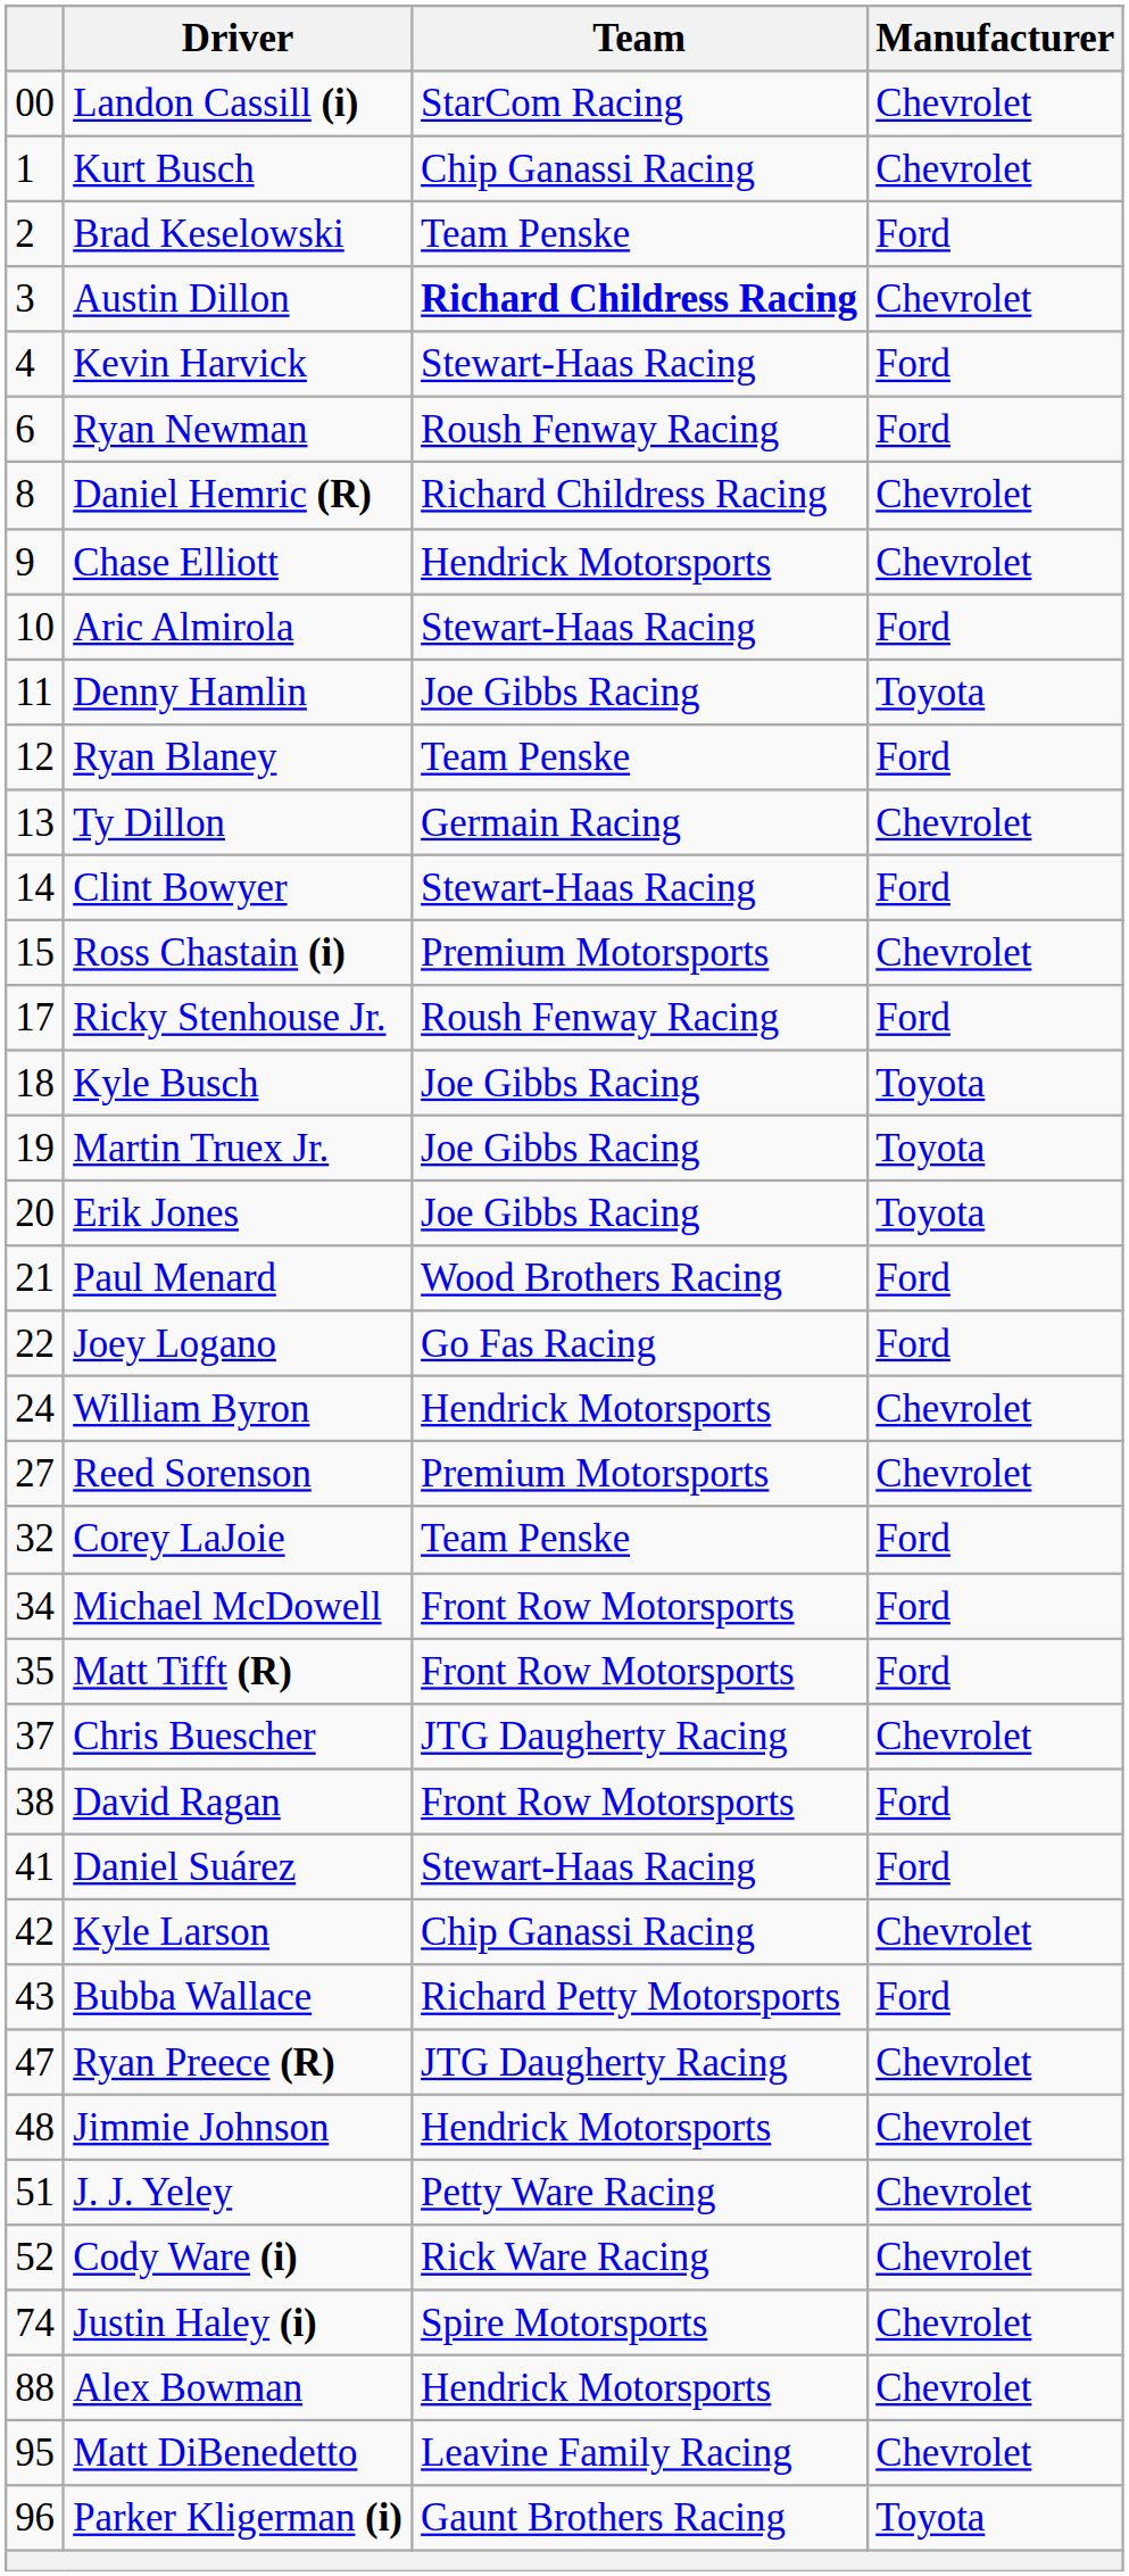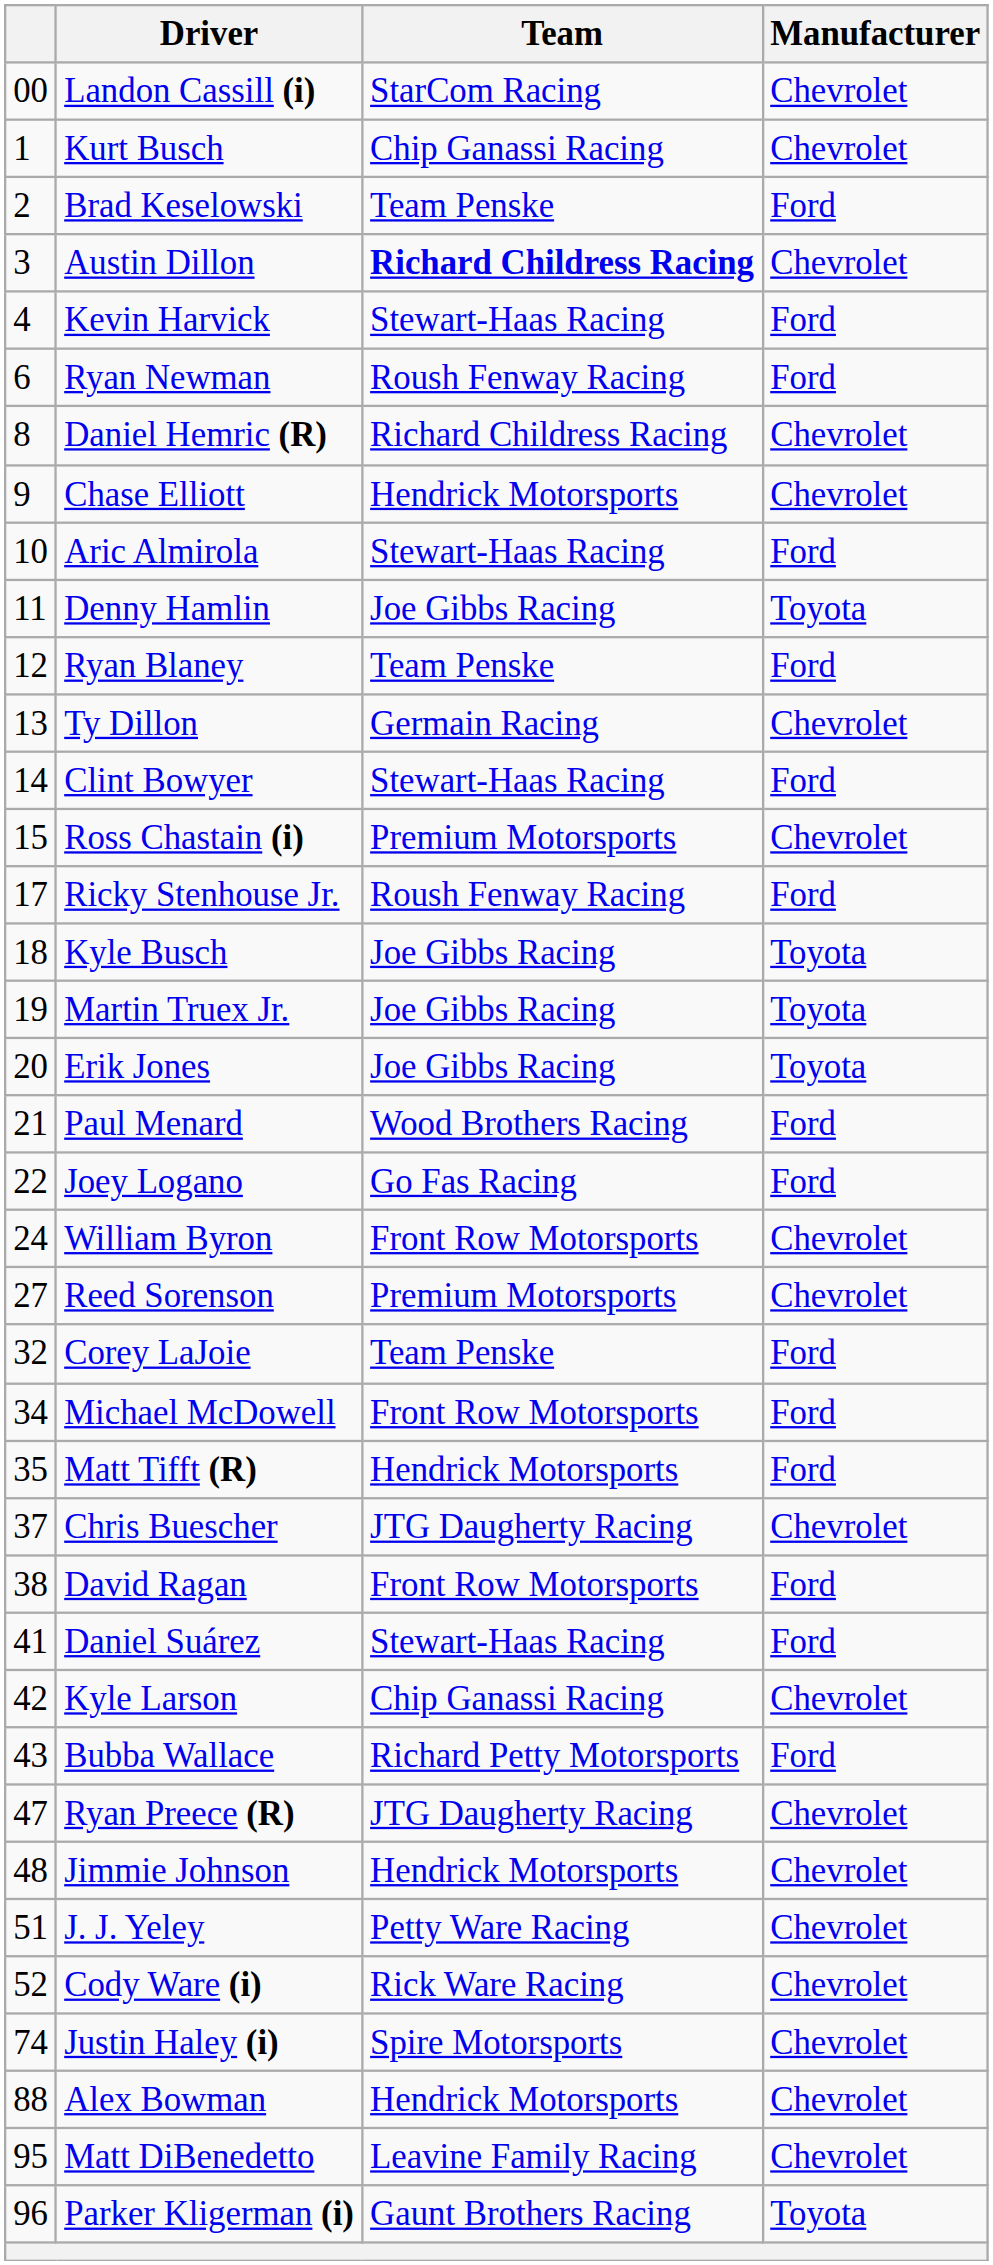William Byron | Team: Hendrick Motorsports -> Front Row Motorsports
Matt Tifft (R) | Team: Front Row Motorsports -> Hendrick Motorsports
